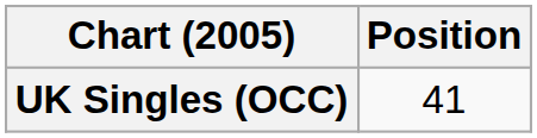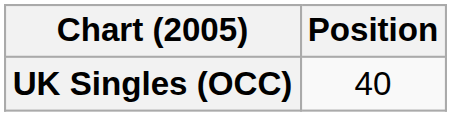UK Singles (OCC) | Position: 41 -> 40
